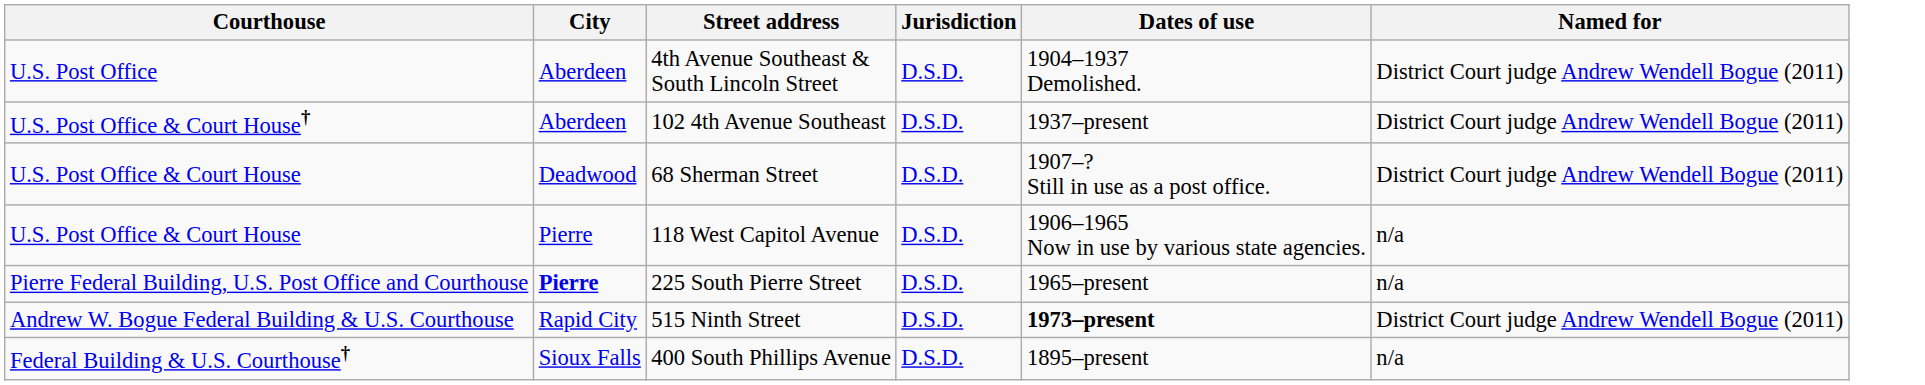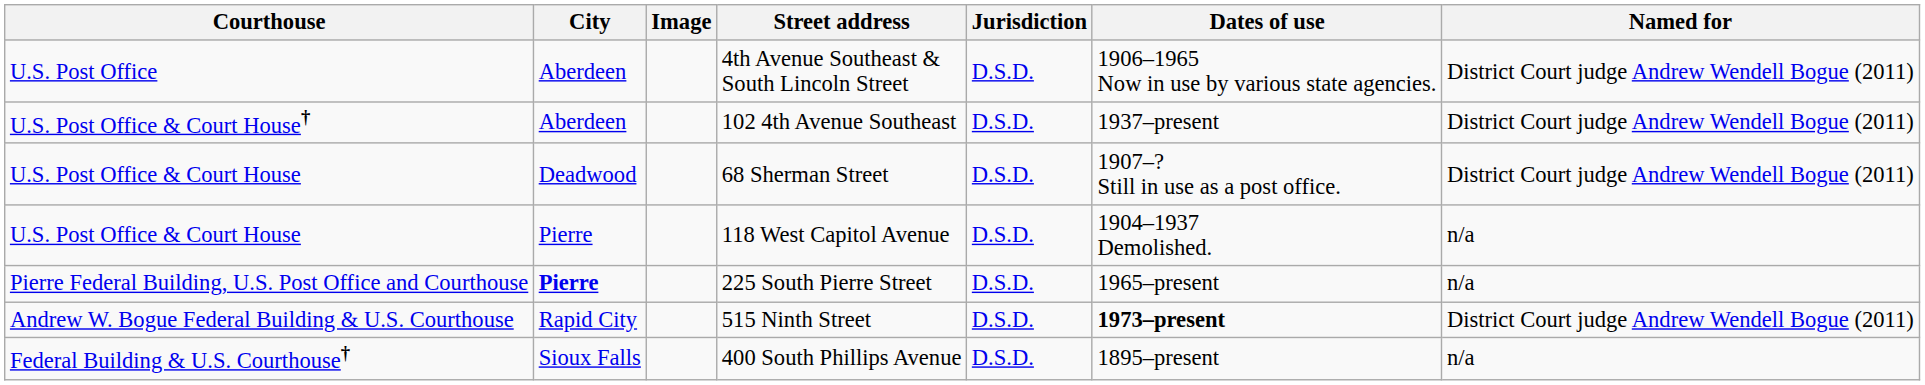+ column: Image
4th Avenue Southeast & South Lincoln Street | Dates of use: 1904–1937 Demolished. -> 1906–1965 Now in use by various state agencies.
118 West Capitol Avenue | Dates of use: 1906–1965 Now in use by various state agencies. -> 1904–1937 Demolished.
